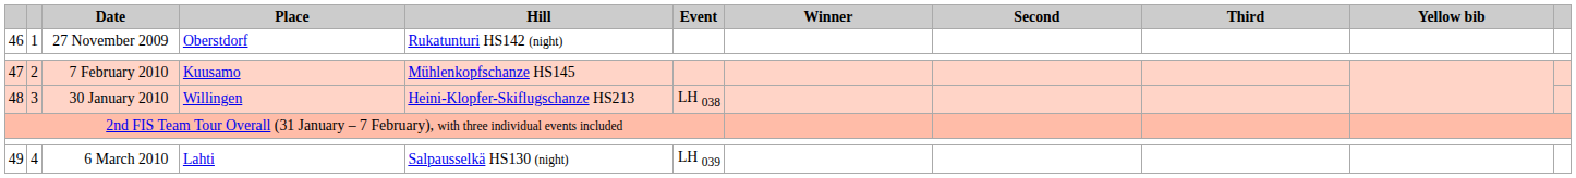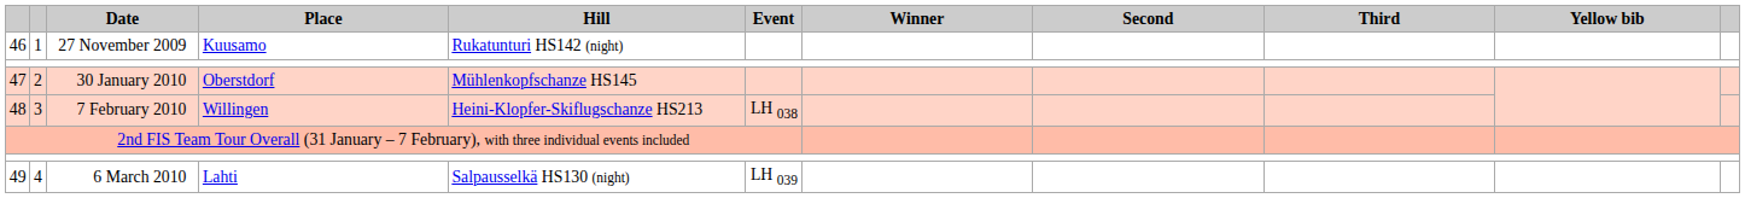46 | Place: Oberstdorf -> Kuusamo
47 | Date: 7 February 2010 -> 30 January 2010
47 | Place: Kuusamo -> Oberstdorf
48 | Date: 30 January 2010 -> 7 February 2010
